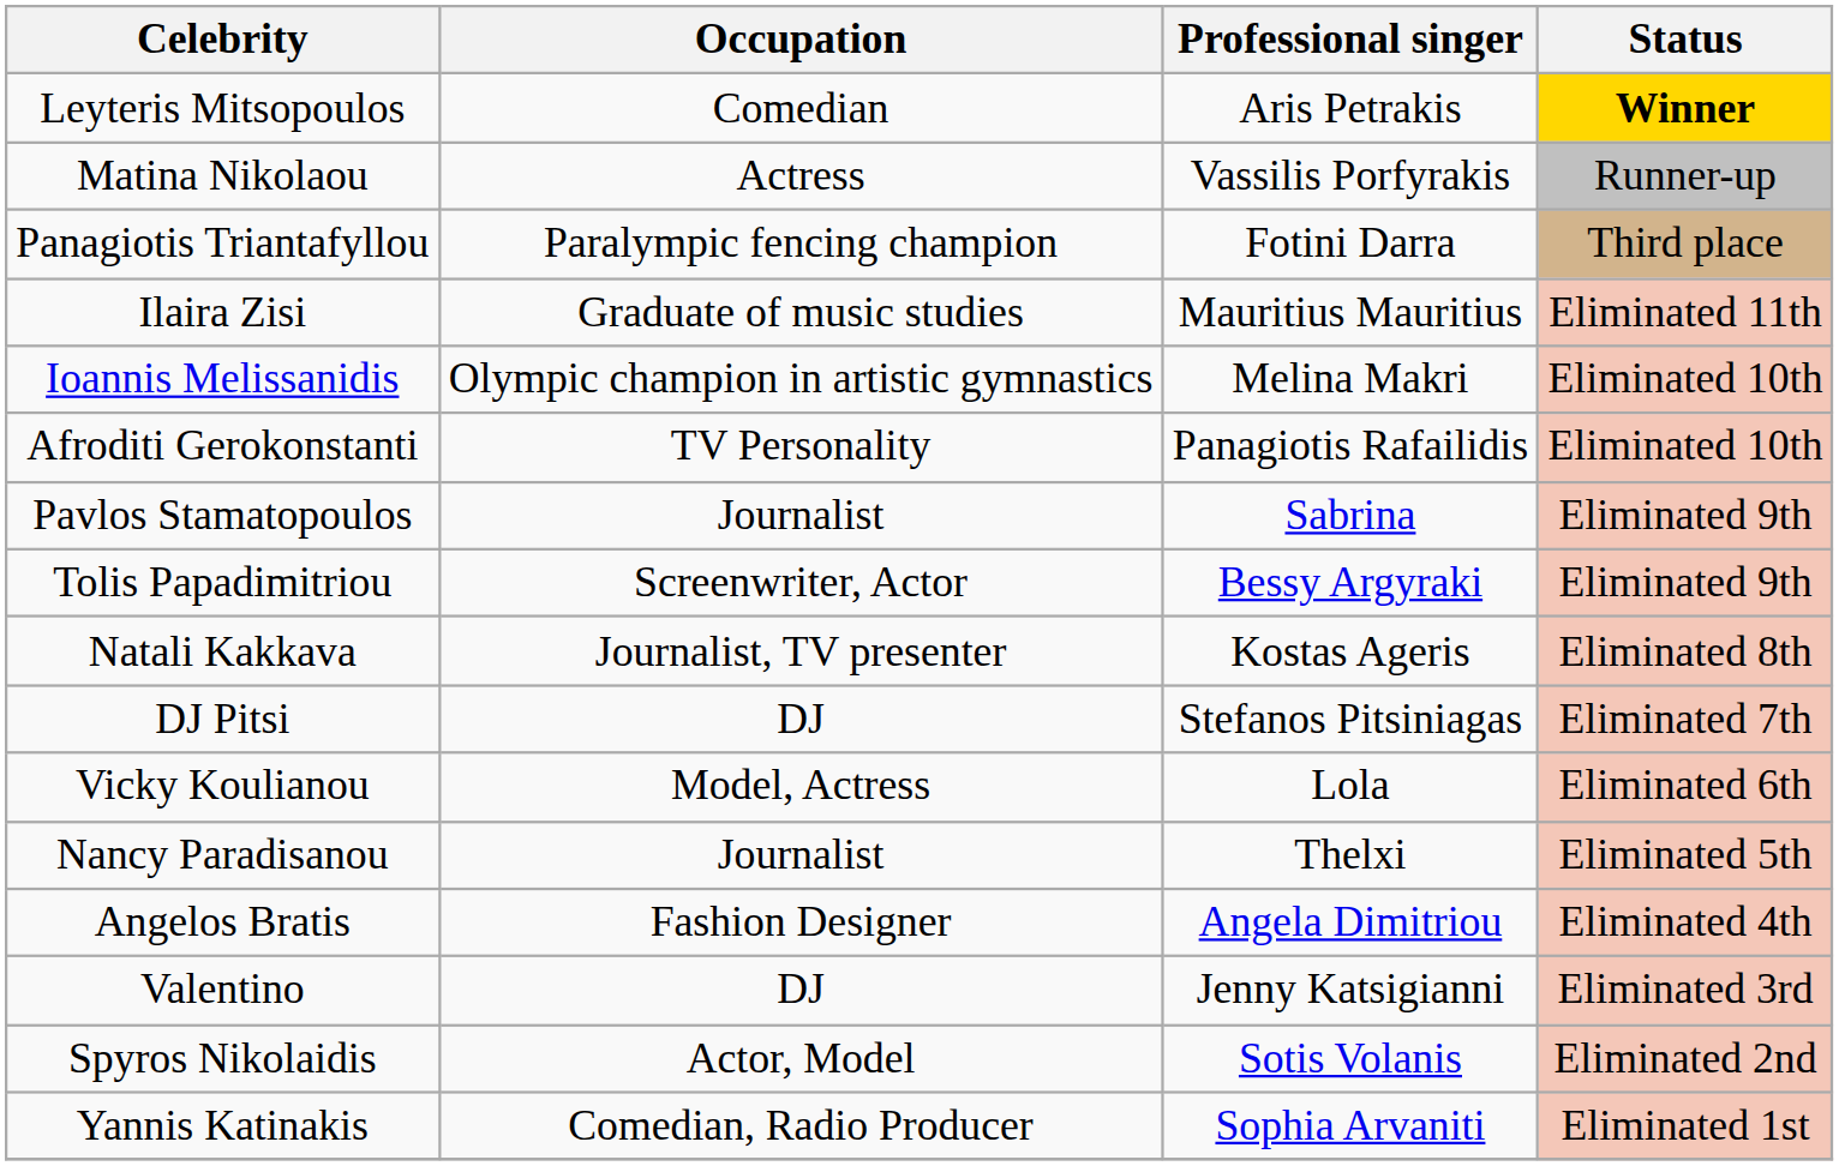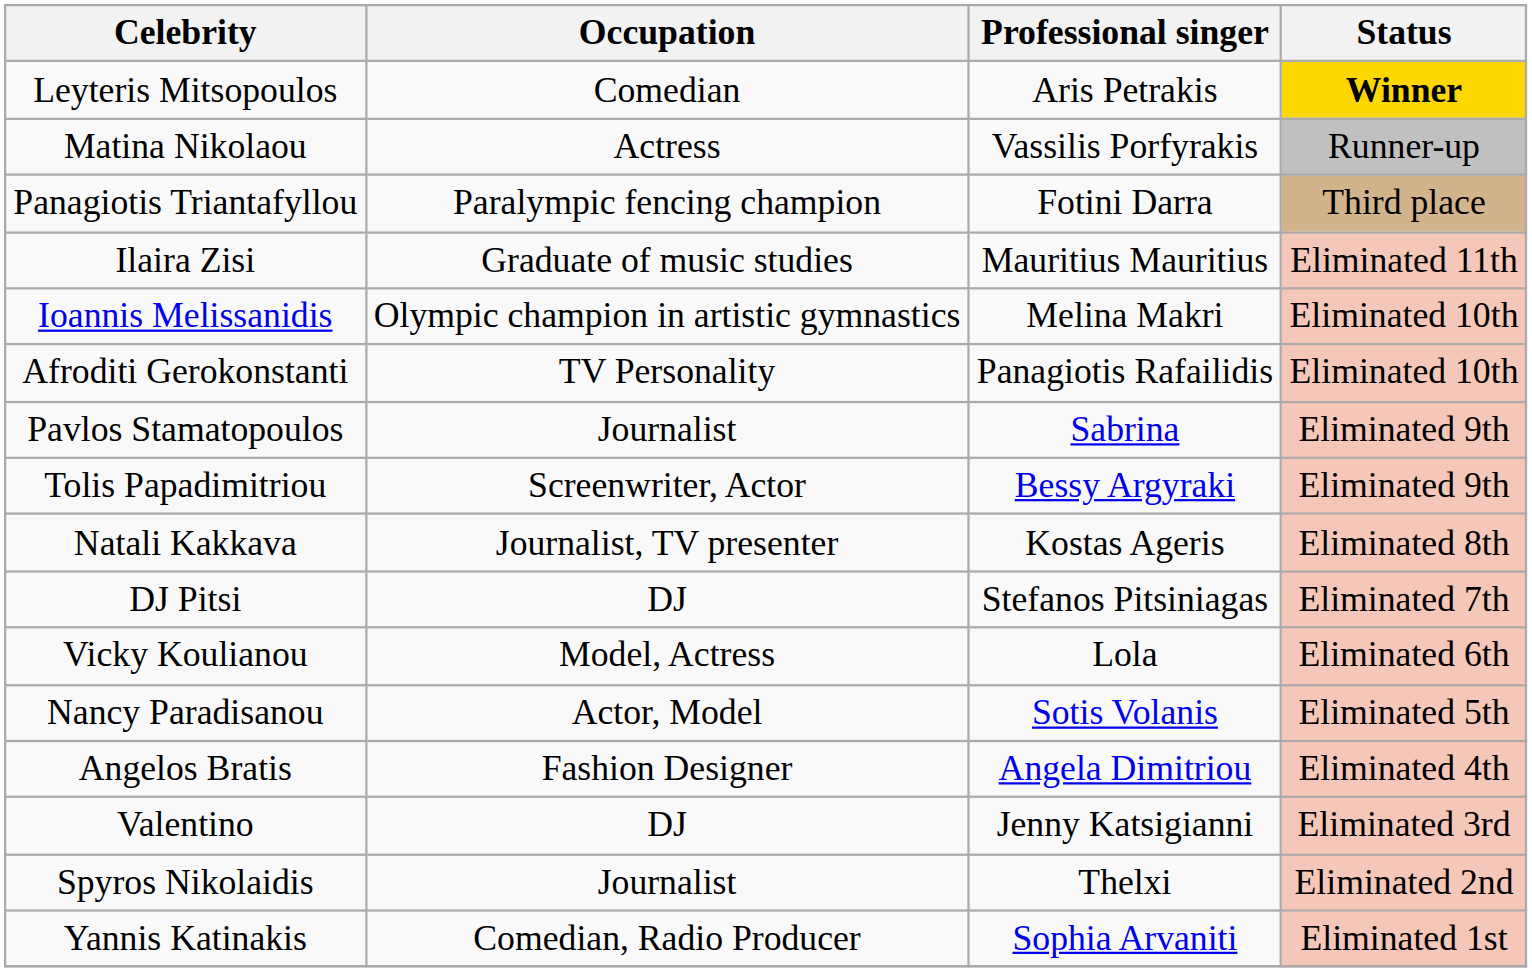Nancy Paradisanou | Occupation: Journalist -> Actor, Model
Nancy Paradisanou | Professional singer: Thelxi -> Sotis Volanis
Spyros Nikolaidis | Occupation: Actor, Model -> Journalist
Spyros Nikolaidis | Professional singer: Sotis Volanis -> Thelxi
